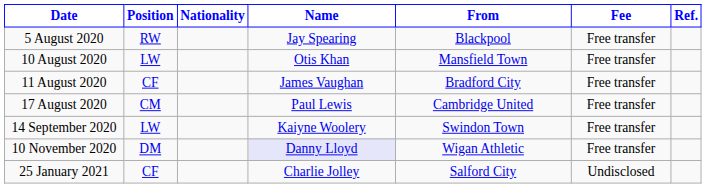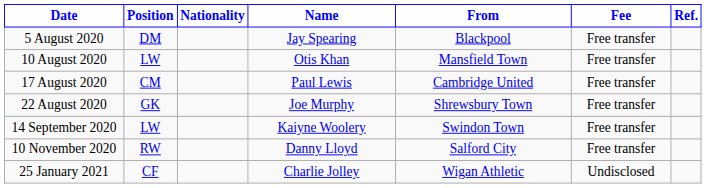5 August 2020 | Position: RW -> DM
- row: 11 August 2020 | CF | James Vaughan | Bradford City | Free transfer
+ row: 22 August 2020 | GK | Joe Murphy | Shrewsbury Town | Free transfer
10 November 2020 | Position: DM -> RW
10 November 2020 | Name: lavender background -> no background
10 November 2020 | From: Wigan Athletic -> Salford City
25 January 2021 | From: Salford City -> Wigan Athletic
